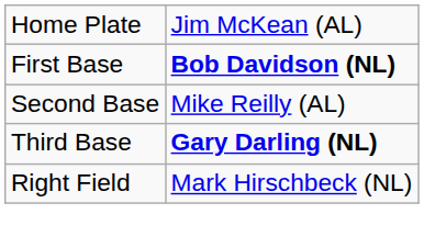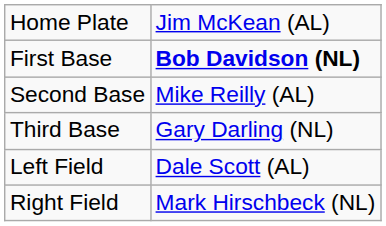Third Base | column 2: bold -> normal
+ row: Left Field | Dale Scott (AL)
